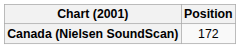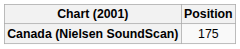Canada (Nielsen SoundScan) | Position: 172 -> 175
